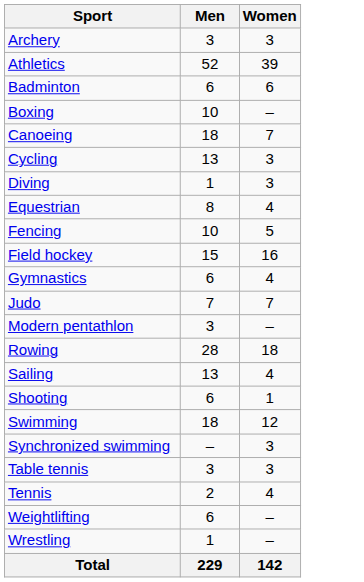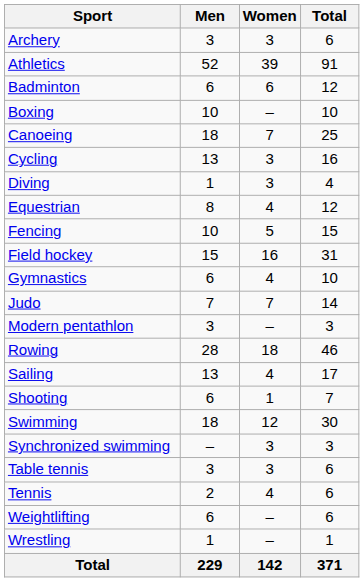+ column: Total | 6 | 91 | 12 | 10 | 25 | 16 | 4 | 12 | 15 | 31 | 10 | 14 | 3 | 46 | 17 | 7 | 30 | 3 | 6 | 6 | 6 | 1 | 371
